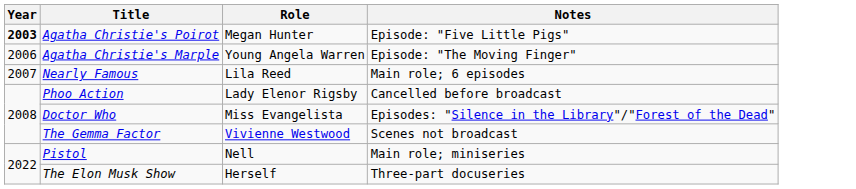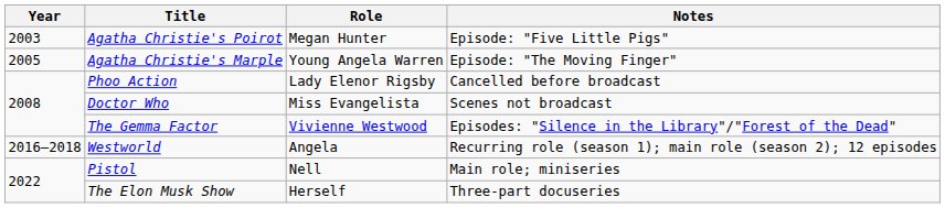Agatha Christie's Poirot | Year: bold -> normal
Agatha Christie's Marple | Year: 2006 -> 2005
- row: 2007 | Nearly Famous | Lila Reed | Main role; 6 episodes
Doctor Who | Notes: Episodes: "Silence in the Library"/"Forest of the Dead" -> Scenes not broadcast
The Gemma Factor | Notes: Scenes not broadcast -> Episodes: "Silence in the Library"/"Forest of the Dead"
+ row: 2016–2018 | Westworld | Angela | Recurring role (season 1); main role (season 2); 12 episodes
